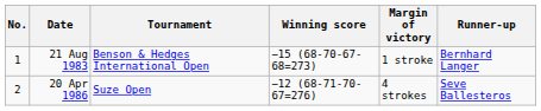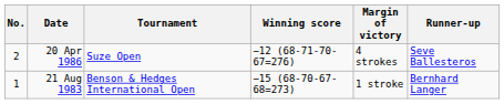rows swapped: 21 Aug 1983 <-> 20 Apr 1986
